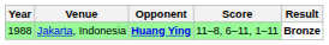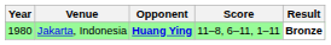Jakarta, Indonesia | Year: 1988 -> 1980
